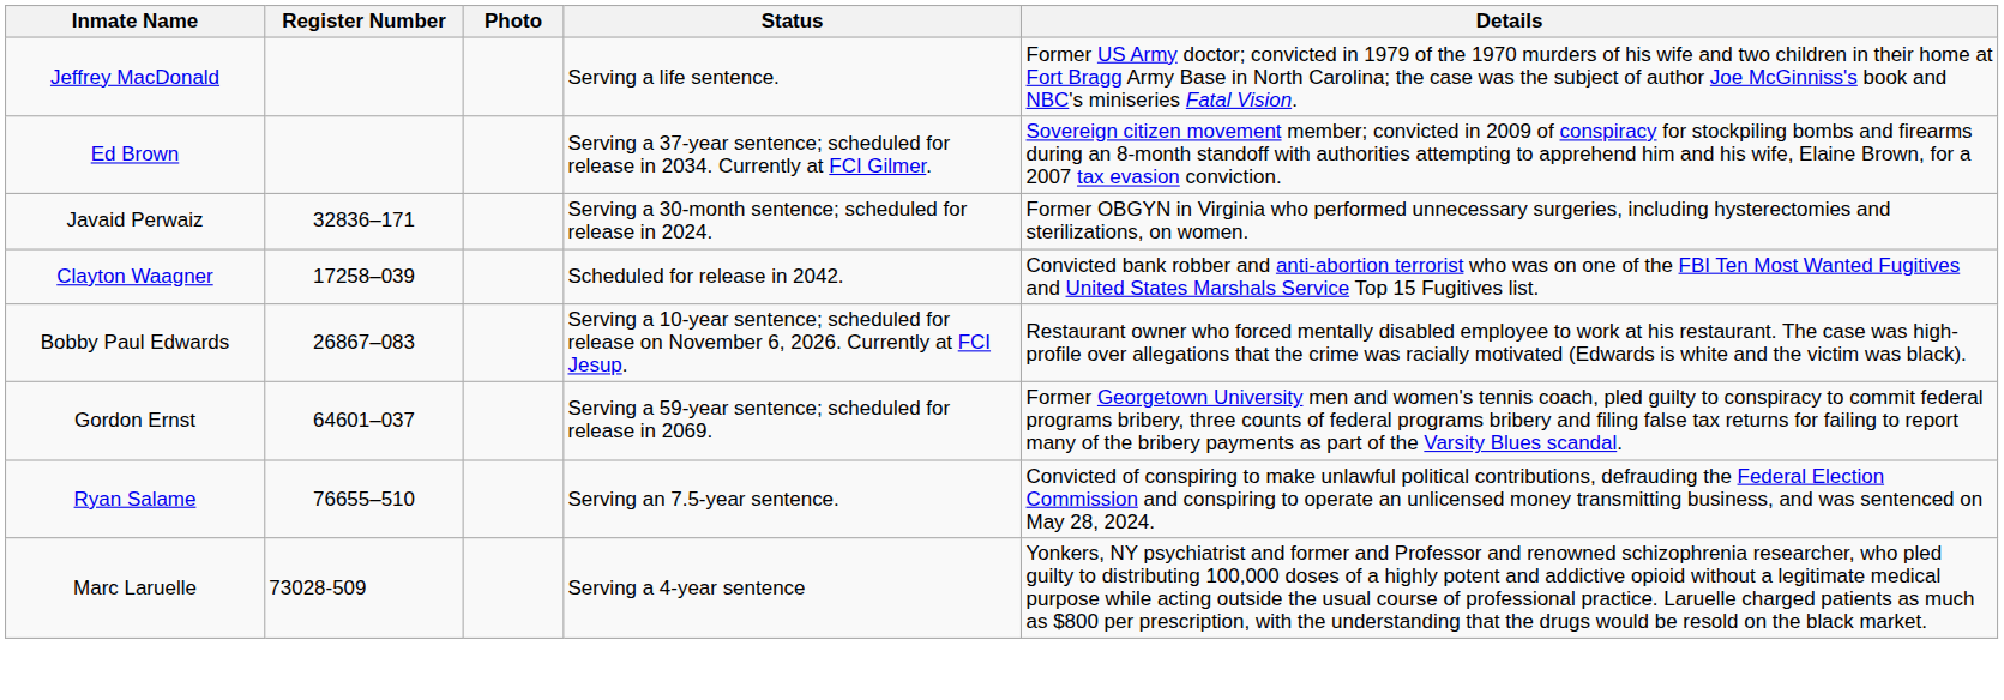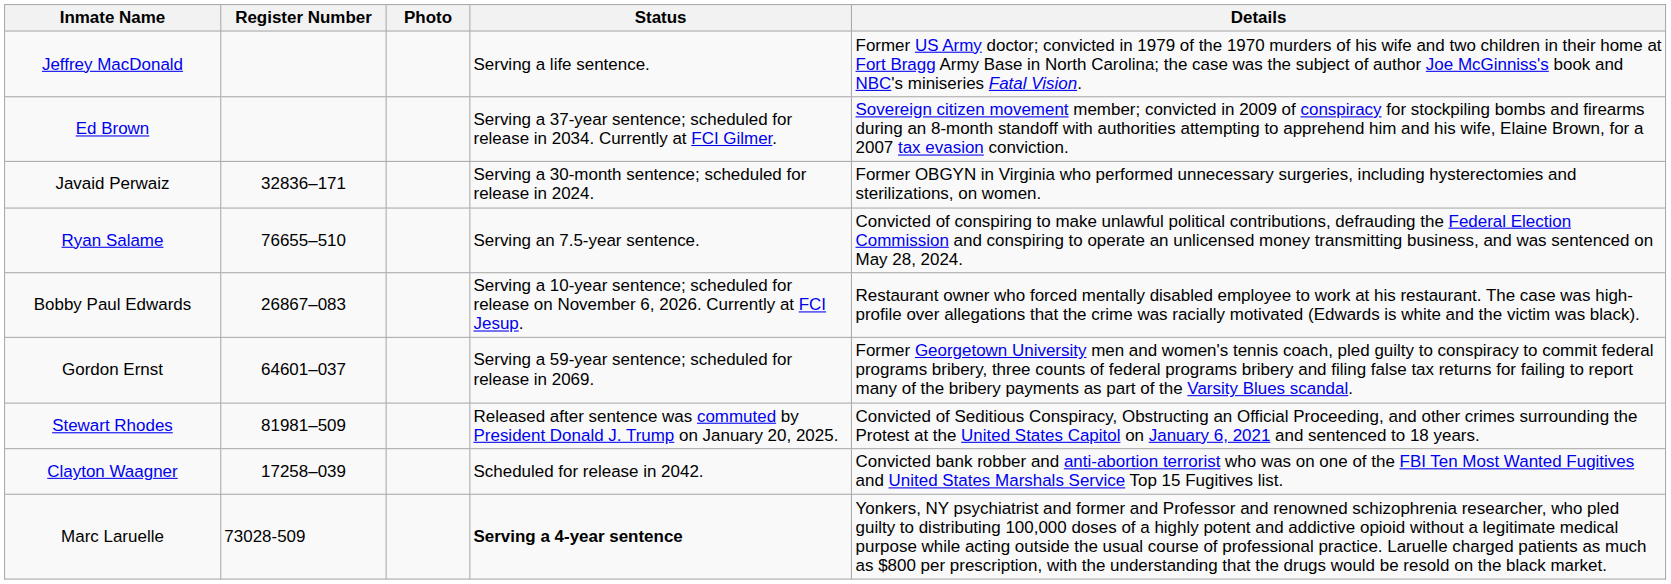rows swapped: Clayton Waagner <-> Ryan Salame
+ row: Stewart Rhodes | 81981–509 | Released after sentence was commuted by President Donald J. Trump on January 20, 2025. | Convicted of Seditious Conspiracy, Obstructing an Official Proceeding, and other crimes surrounding the Protest at the United States Capitol on January 6, 2021 and sentenced to 18 years.
Marc Laruelle | Status: normal -> bold
